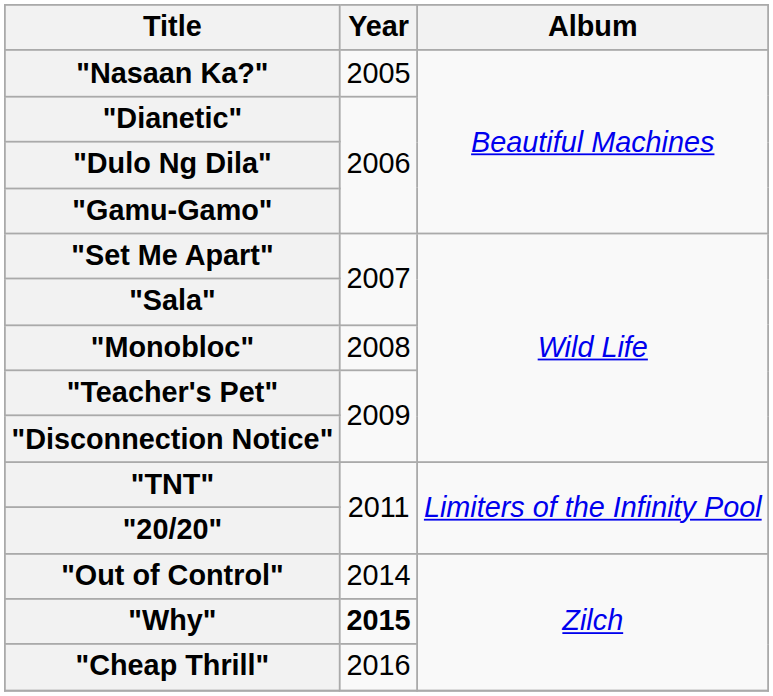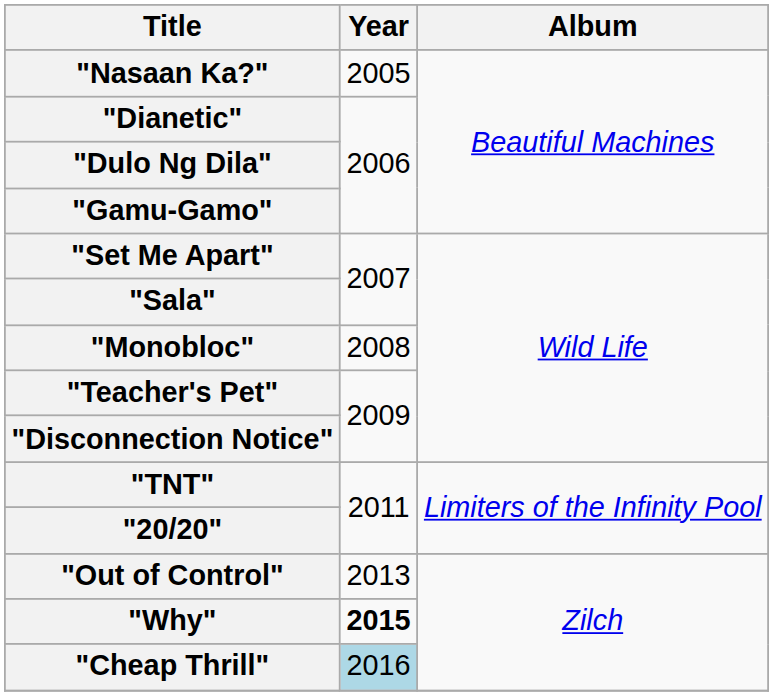"Out of Control" | Year: 2014 -> 2013
"Cheap Thrill" | Year: no background -> lightblue background
